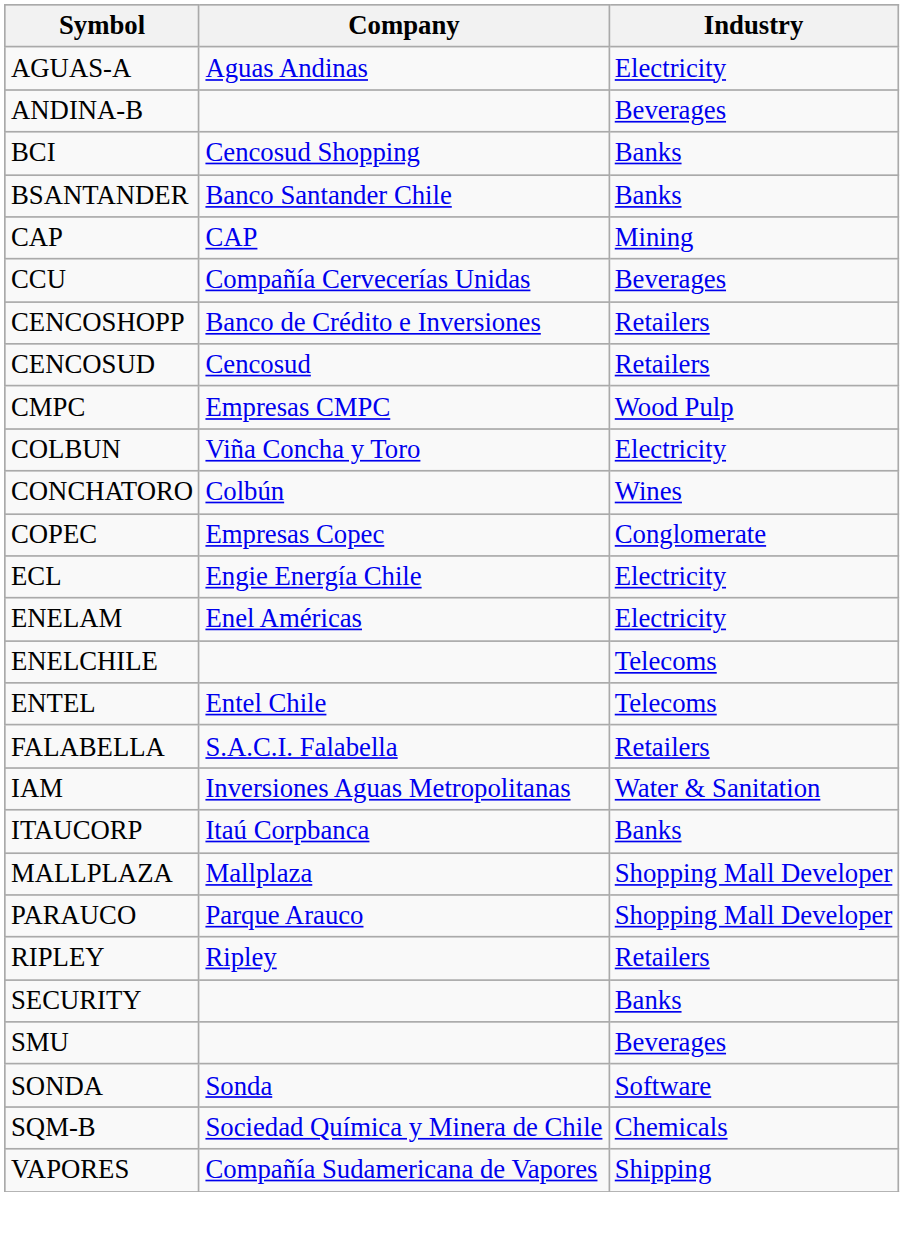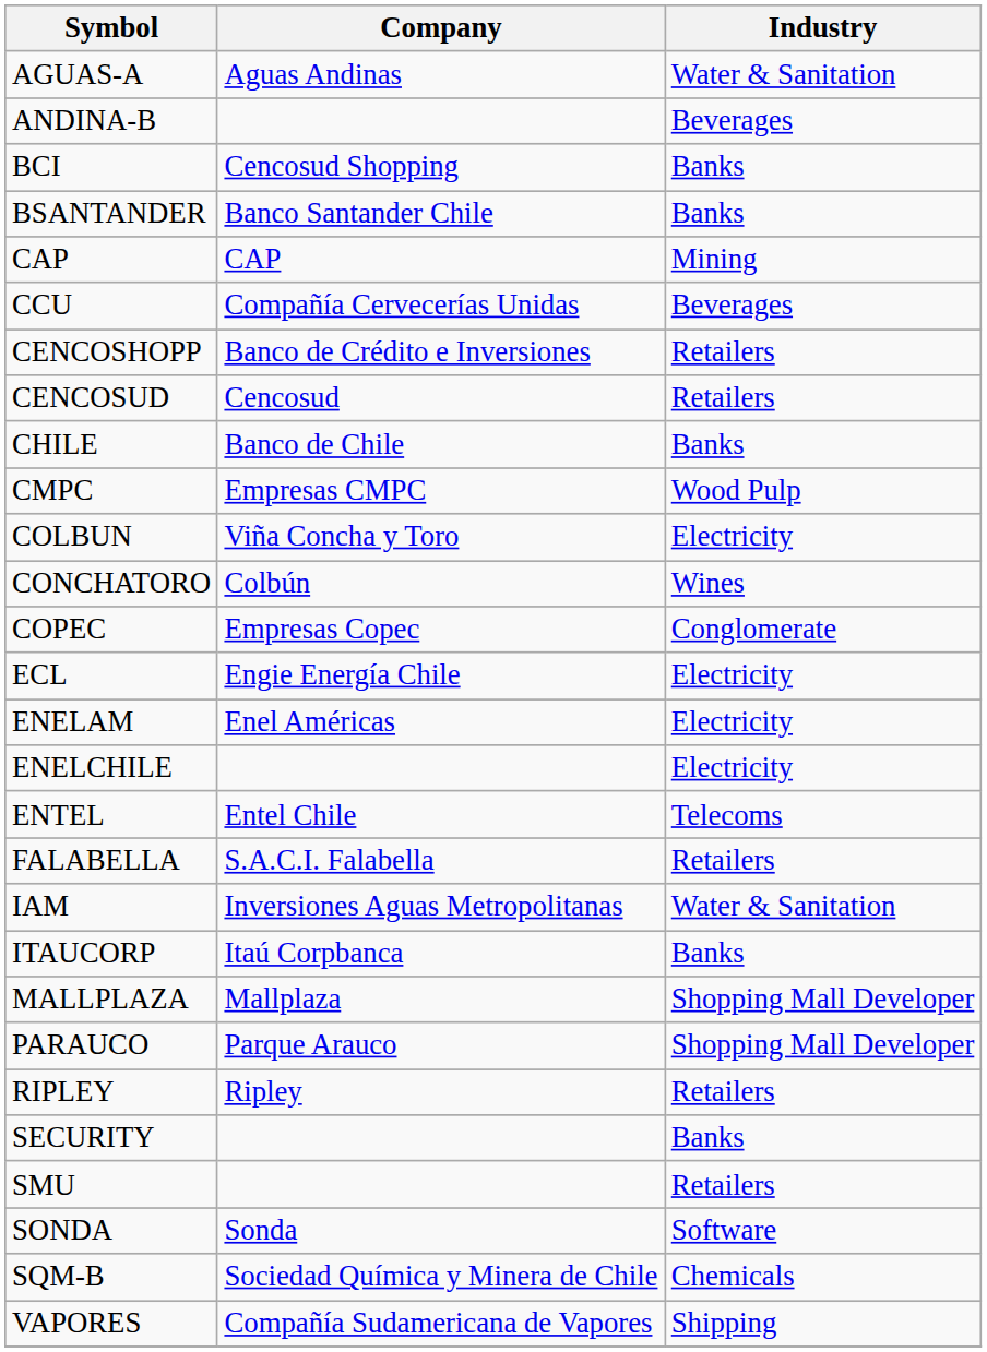AGUAS-A | Industry: Electricity -> Water & Sanitation
+ row: CHILE | Banco de Chile | Banks
ENELCHILE | Industry: Telecoms -> Electricity
SMU | Industry: Beverages -> Retailers
